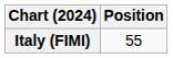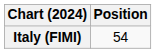Italy (FIMI) | Position: 55 -> 54
